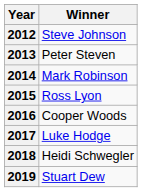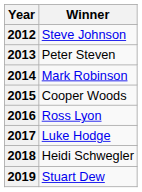2015 | Winner: Ross Lyon -> Cooper Woods
2016 | Winner: Cooper Woods -> Ross Lyon
